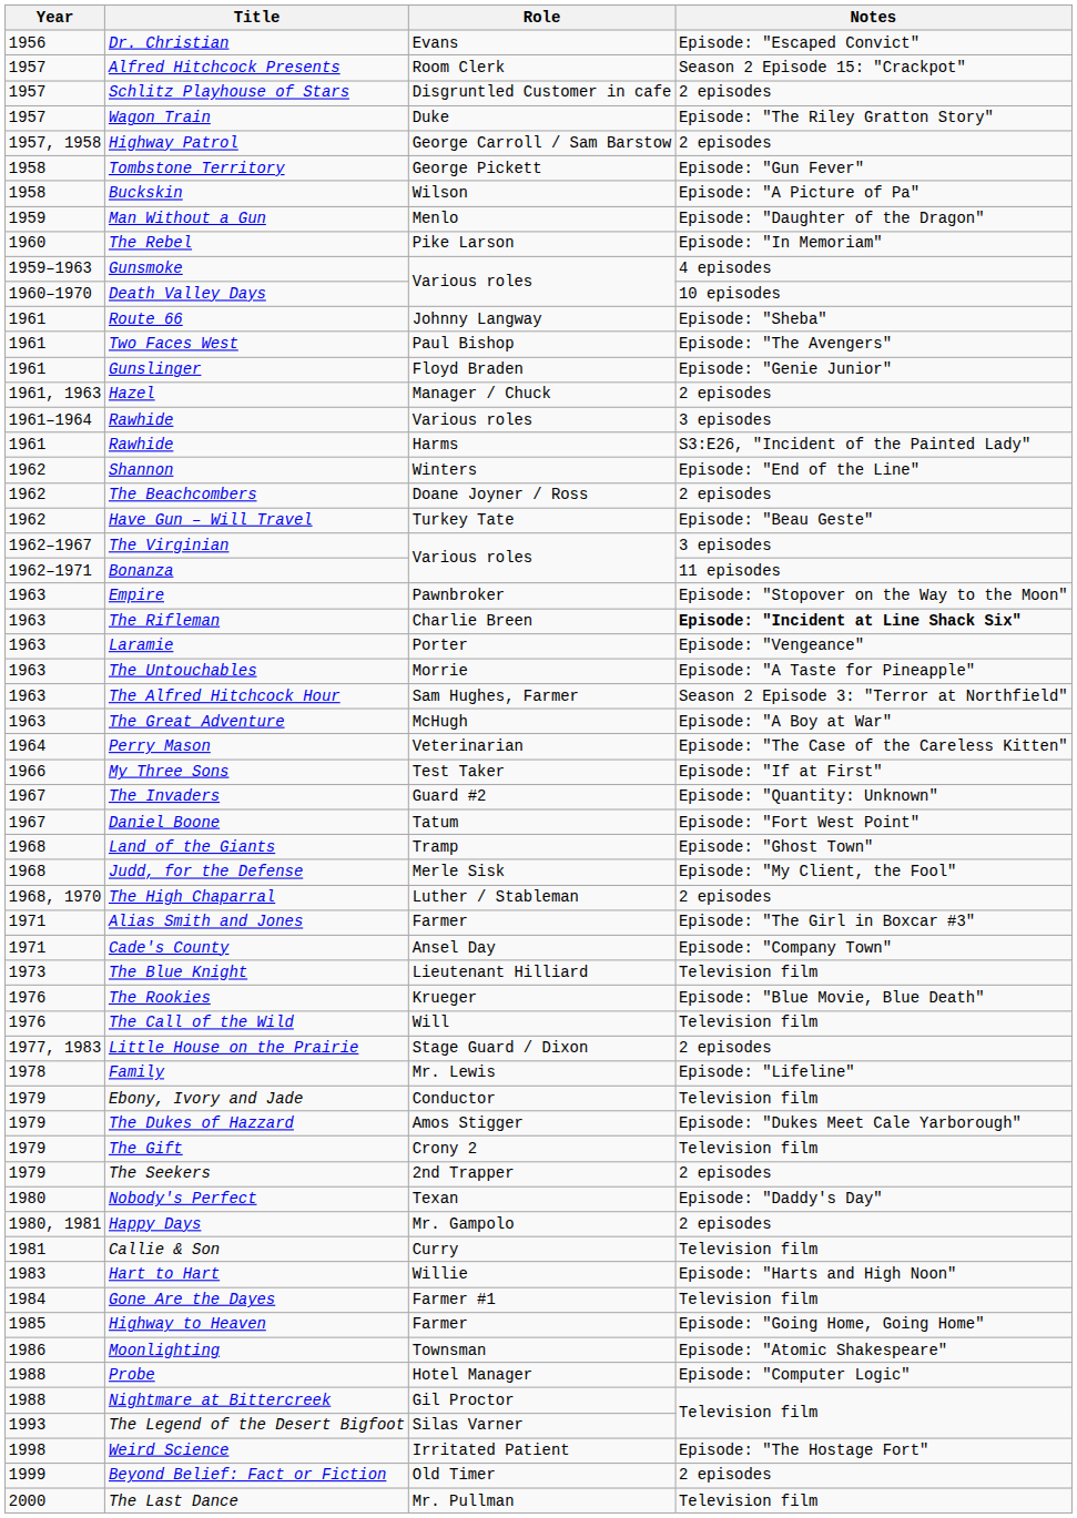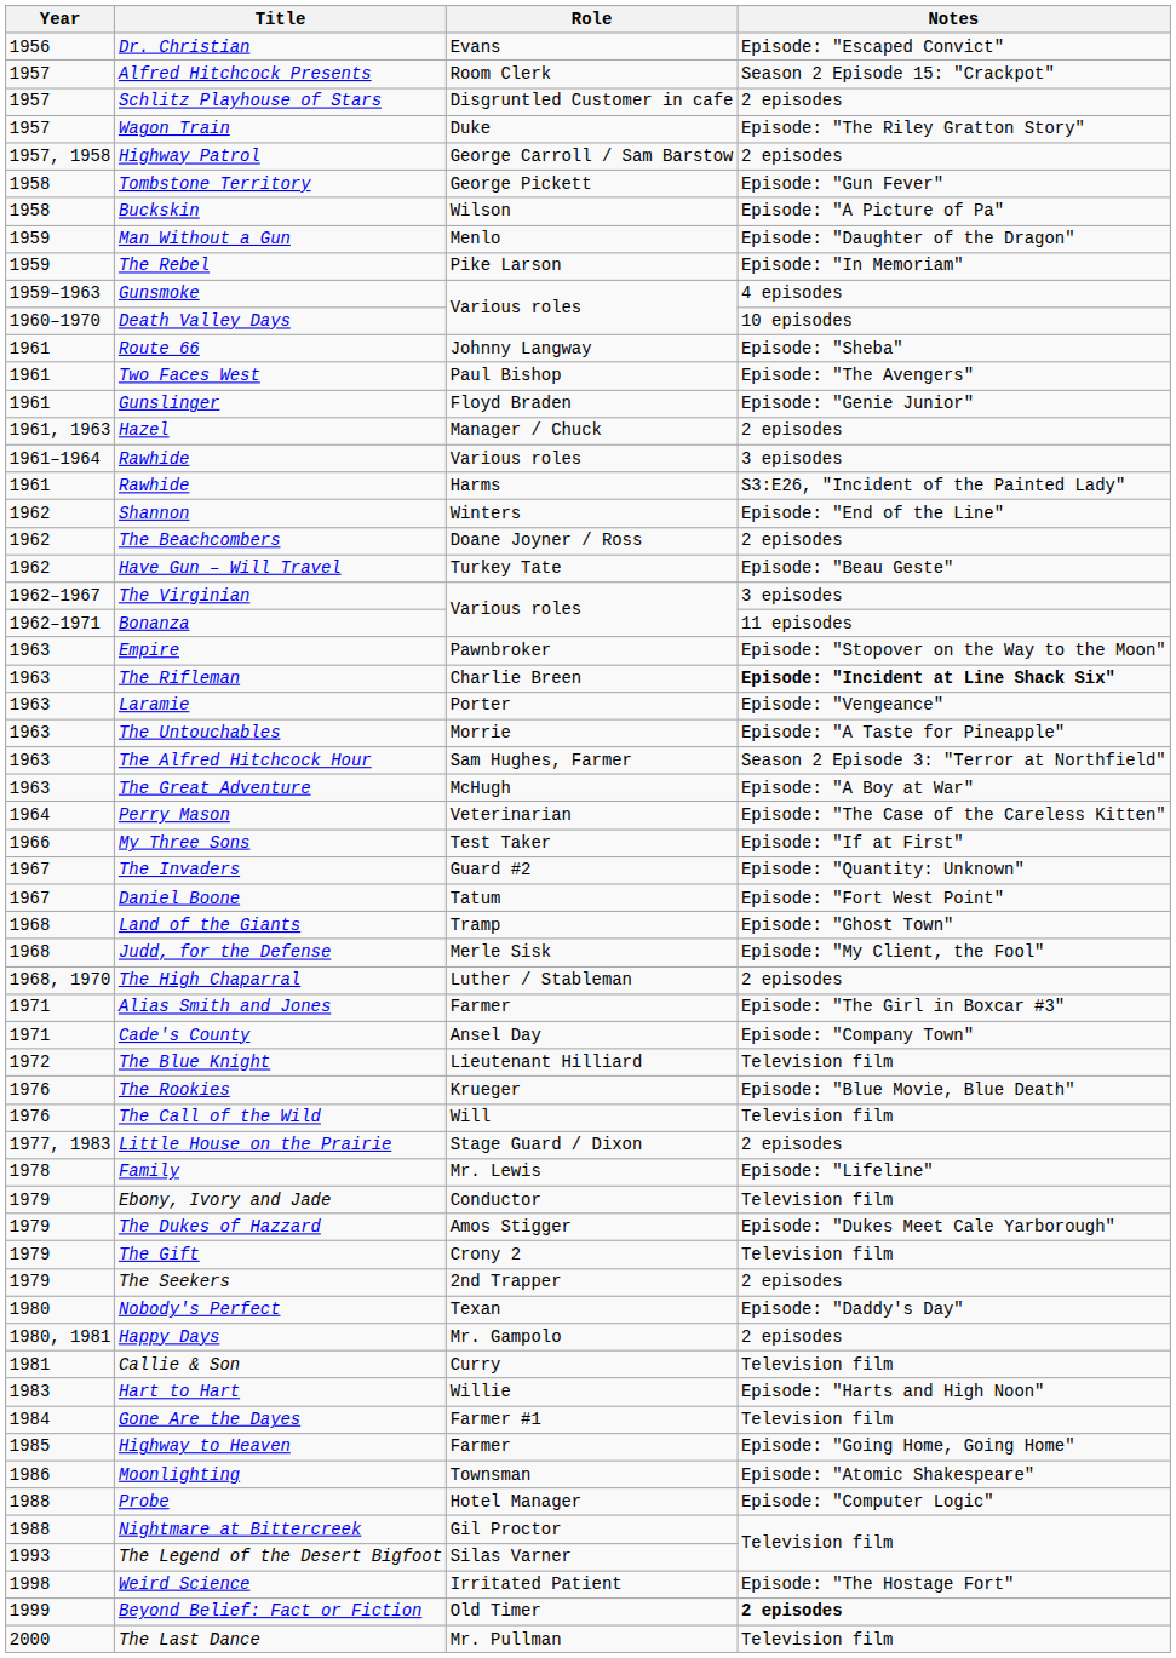The Rebel | Year: 1960 -> 1959
The Blue Knight | Year: 1973 -> 1972
Beyond Belief: Fact or Fiction | Notes: normal -> bold
